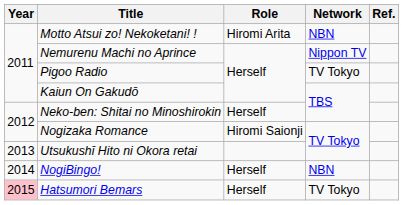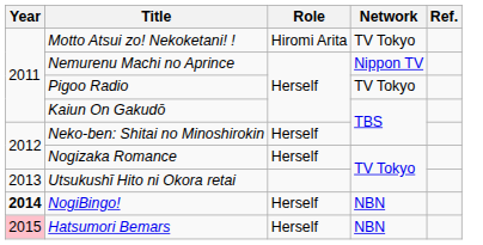Motto Atsui zo! Nekoketani! ! | Network: NBN -> TV Tokyo
Nogizaka Romance | Role: Hiromi Saionji -> Herself
NogiBingo! | Year: normal -> bold
Hatsumori Bemars | Network: TV Tokyo -> NBN
